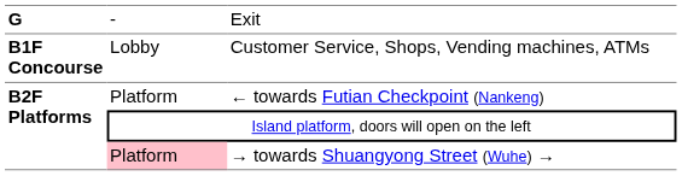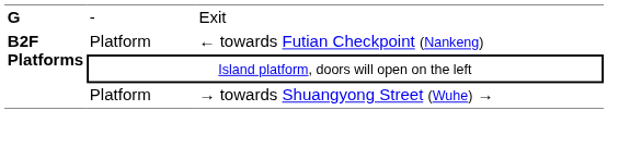- row: B1F Concourse | Lobby | Customer Service, Shops, Vending machines, ATMs
→ towards Shuangyong Street (Wuhe) → | column 2: pink background -> no background
